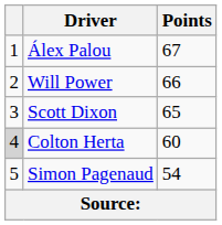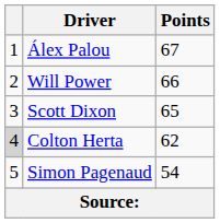Colton Herta | Points: 60 -> 62
